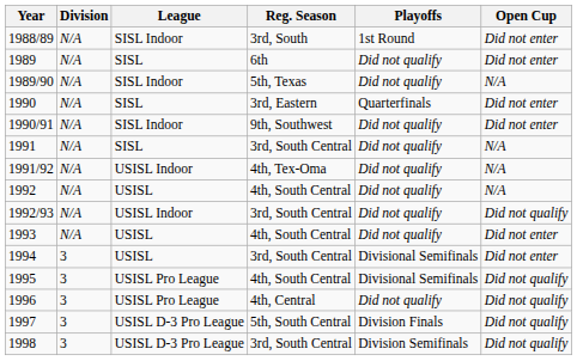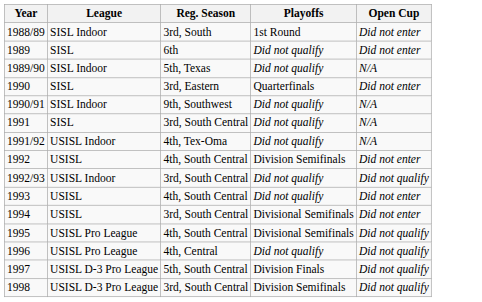- column: Division | N/A | N/A | N/A | N/A | N/A | N/A | N/A | N/A | N/A | N/A | 3 | 3 | 3 | 3 | 3
1990/91 | Open Cup: Did not enter -> N/A
1992 | Playoffs: Did not qualify -> Division Semifinals
1992 | Open Cup: N/A -> Did not enter
